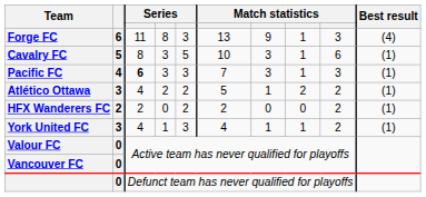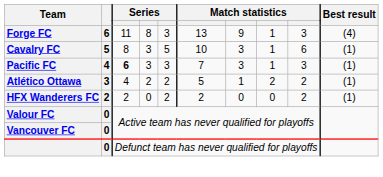- row: York United FC | 3 | 4 | 1 | 3 | 4 | 1 | 1 | 2 | (1)
